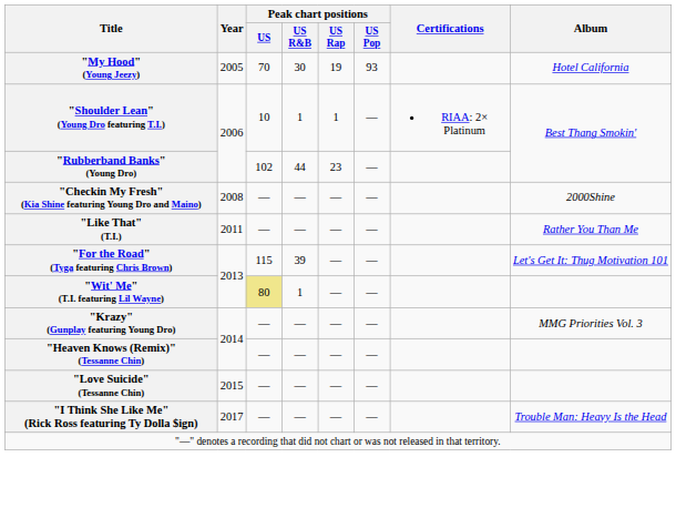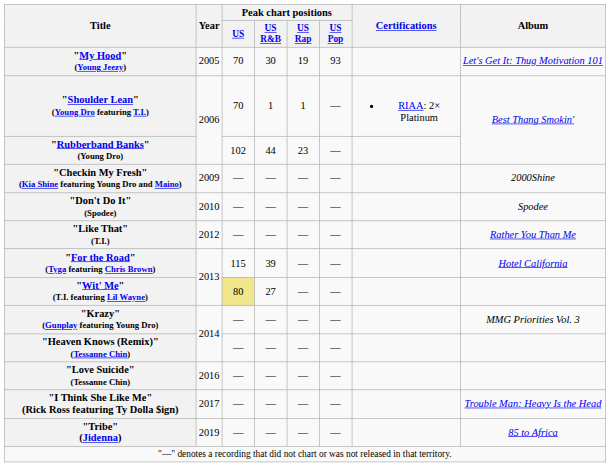"My Hood" (Young Jeezy) | Album: Hotel California -> Let's Get It: Thug Motivation 101
"Shoulder Lean" (Young Dro featuring T.I.) | Peak chart positions / US: 10 -> 70
"Checkin My Fresh" (Kia Shine featuring Young Dro and Maino) | Year: 2008 -> 2009
+ row: "Don't Do It" (Spodee) | 2010 | — | — | — | — | Spodee
"Like That" (T.I.) | Year: 2011 -> 2012
"For the Road" (Tyga featuring Chris Brown) | Album: Let's Get It: Thug Motivation 101 -> Hotel California
"Wit' Me" (T.I. featuring Lil Wayne) | Peak chart positions / US R&B: 1 -> 27
"Love Suicide" (Tessanne Chin) | Year: 2015 -> 2016
+ row: "Tribe" (Jidenna) | 2019 | — | — | — | — | 85 to Africa
